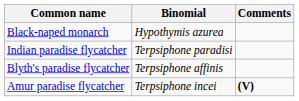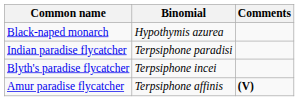Blyth's paradise flycatcher | Binomial: Terpsiphone affinis -> Terpsiphone incei
Amur paradise flycatcher | Binomial: Terpsiphone incei -> Terpsiphone affinis
